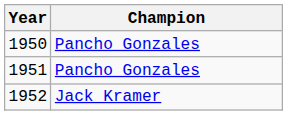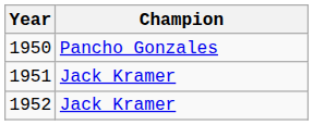1951 | Champion: Pancho Gonzales -> Jack Kramer
